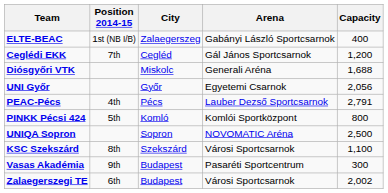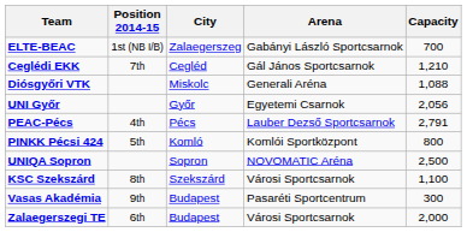ELTE-BEAC | Capacity: 400 -> 700
Ceglédi EKK | Capacity: 1,200 -> 1,210
Diósgyőri VTK | Capacity: 1,688 -> 1,088
Zalaegerszegi TE | Capacity: 2,002 -> 2,000
